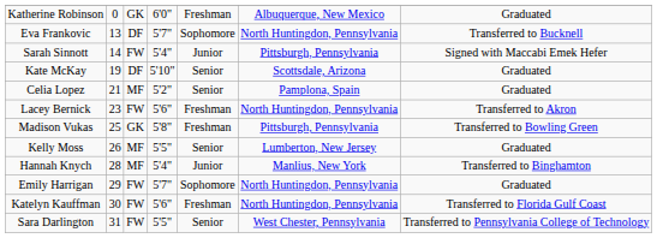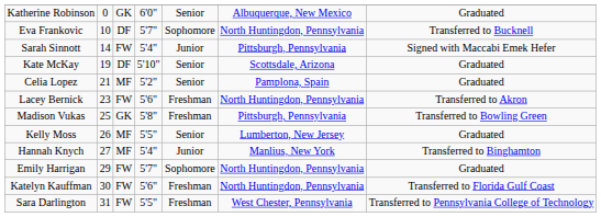Katherine Robinson | column 5: Freshman -> Senior
Eva Frankovic | column 2: 13 -> 10
Hannah Knych | column 2: 28 -> 27
Sara Darlington | column 5: Senior -> Freshman
